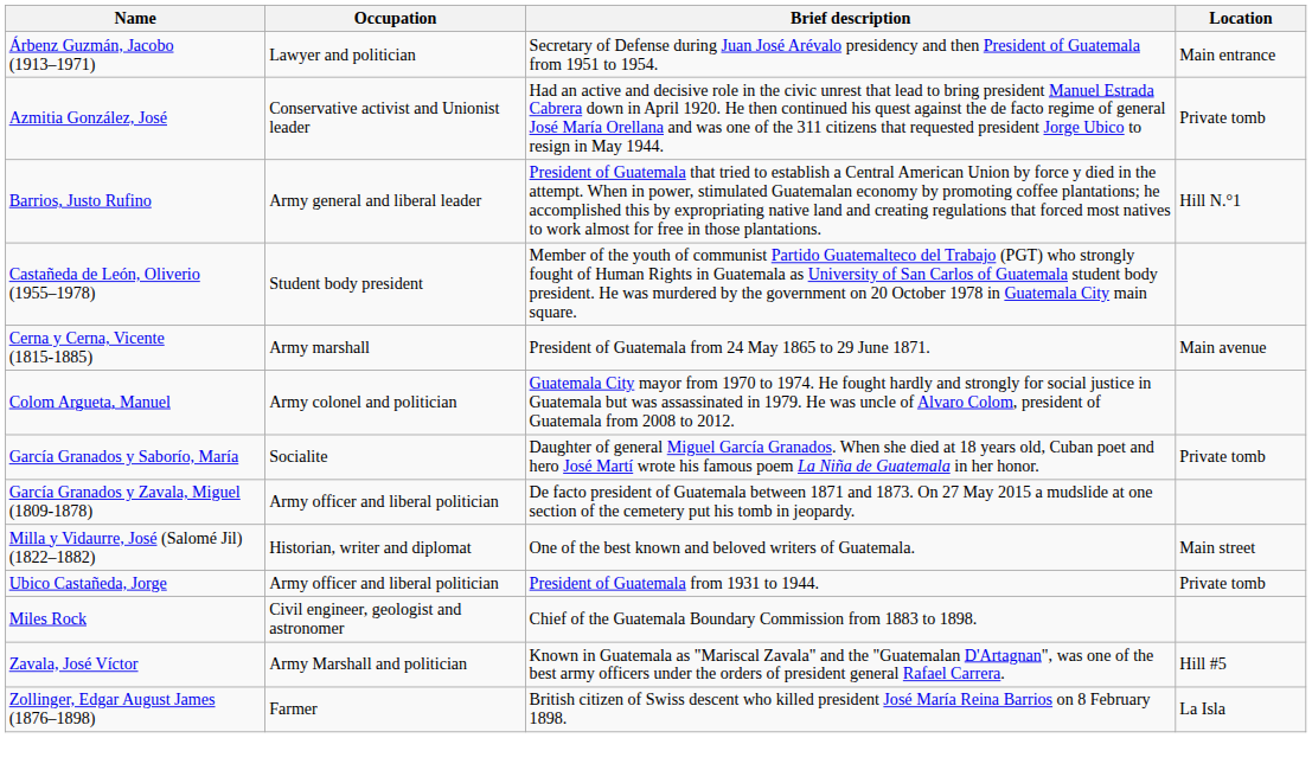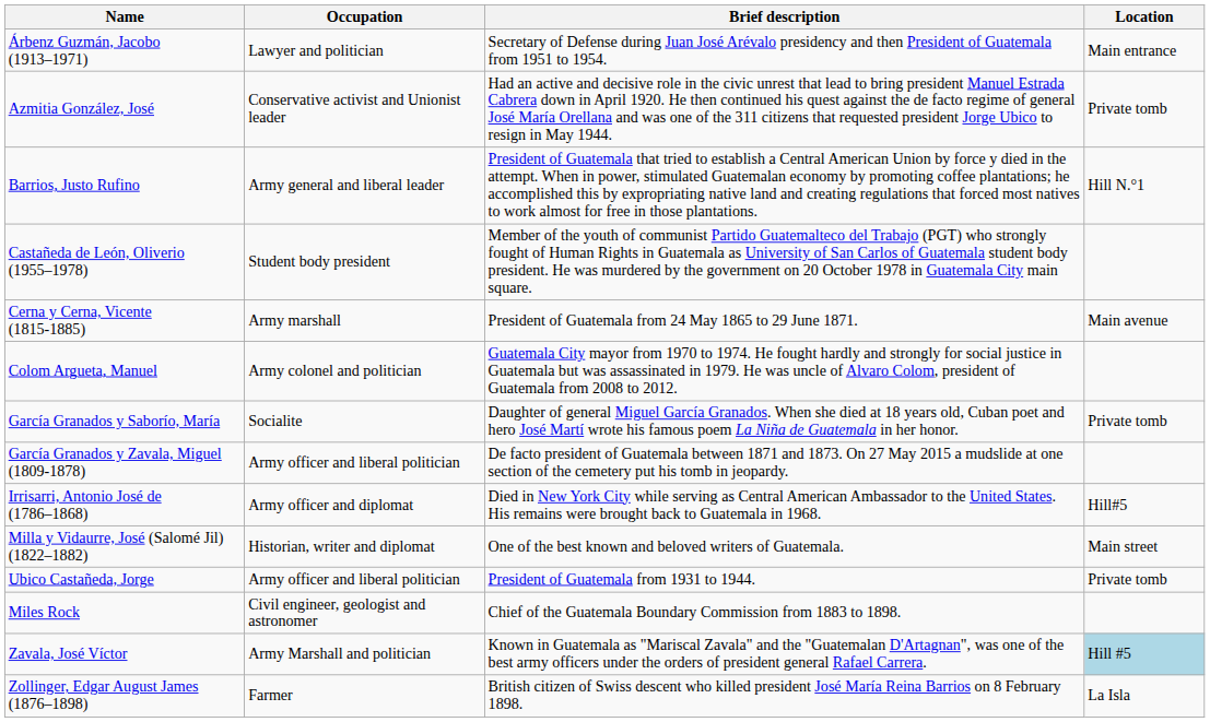+ row: Irrisarri, Antonio José de (1786–1868) | Army officer and diplomat | Died in New York City while serving as Central American Ambassador to the United States. His remains were brought back to Guatemala in 1968. | Hill#5
Zavala, José Víctor | Location: no background -> lightblue background
